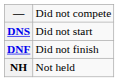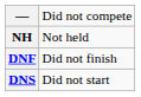rows swapped: DNS <-> NH
